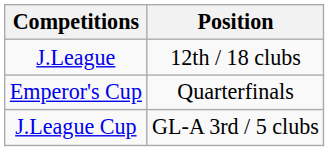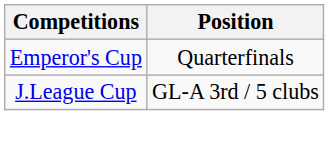- row: J.League | 12th / 18 clubs
